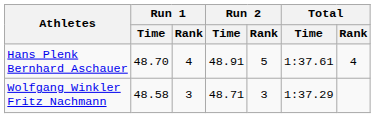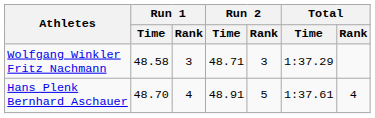rows swapped: Wolfgang Winkler Fritz Nachmann <-> Hans Plenk Bernhard Aschauer
